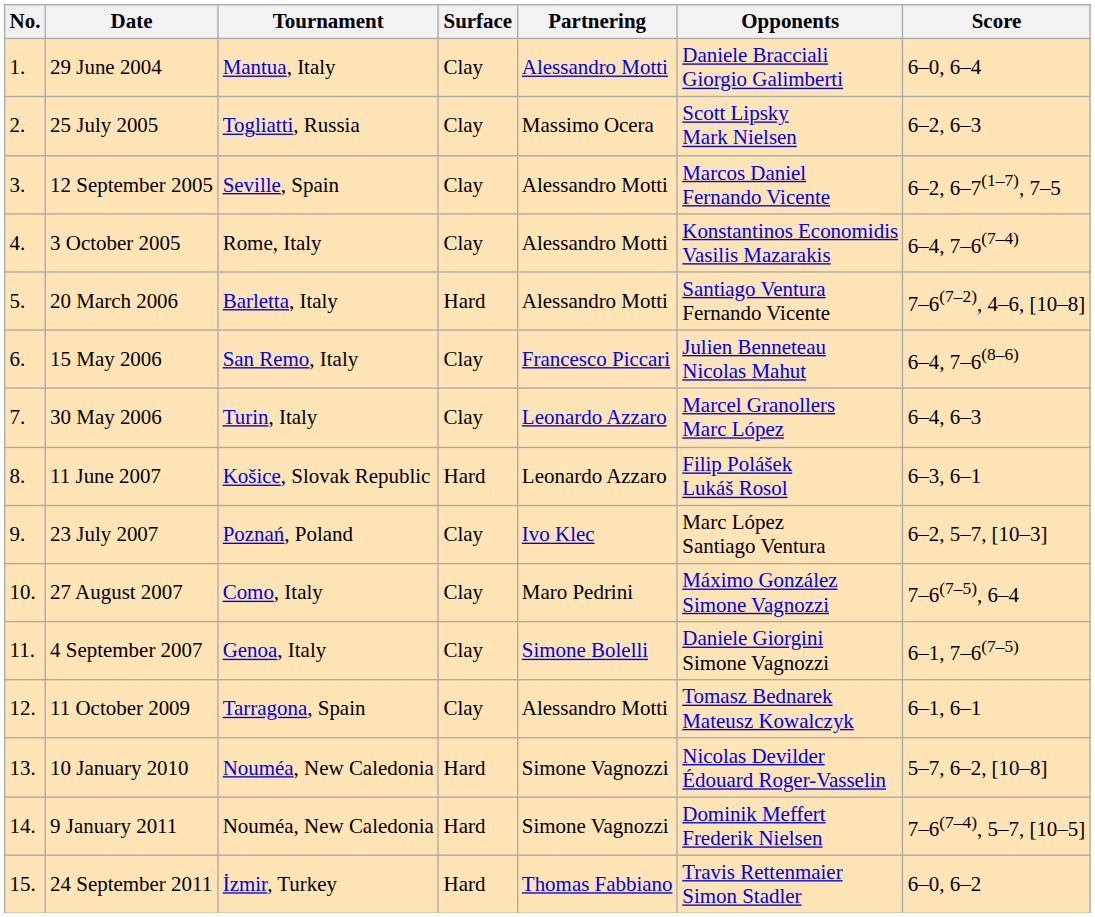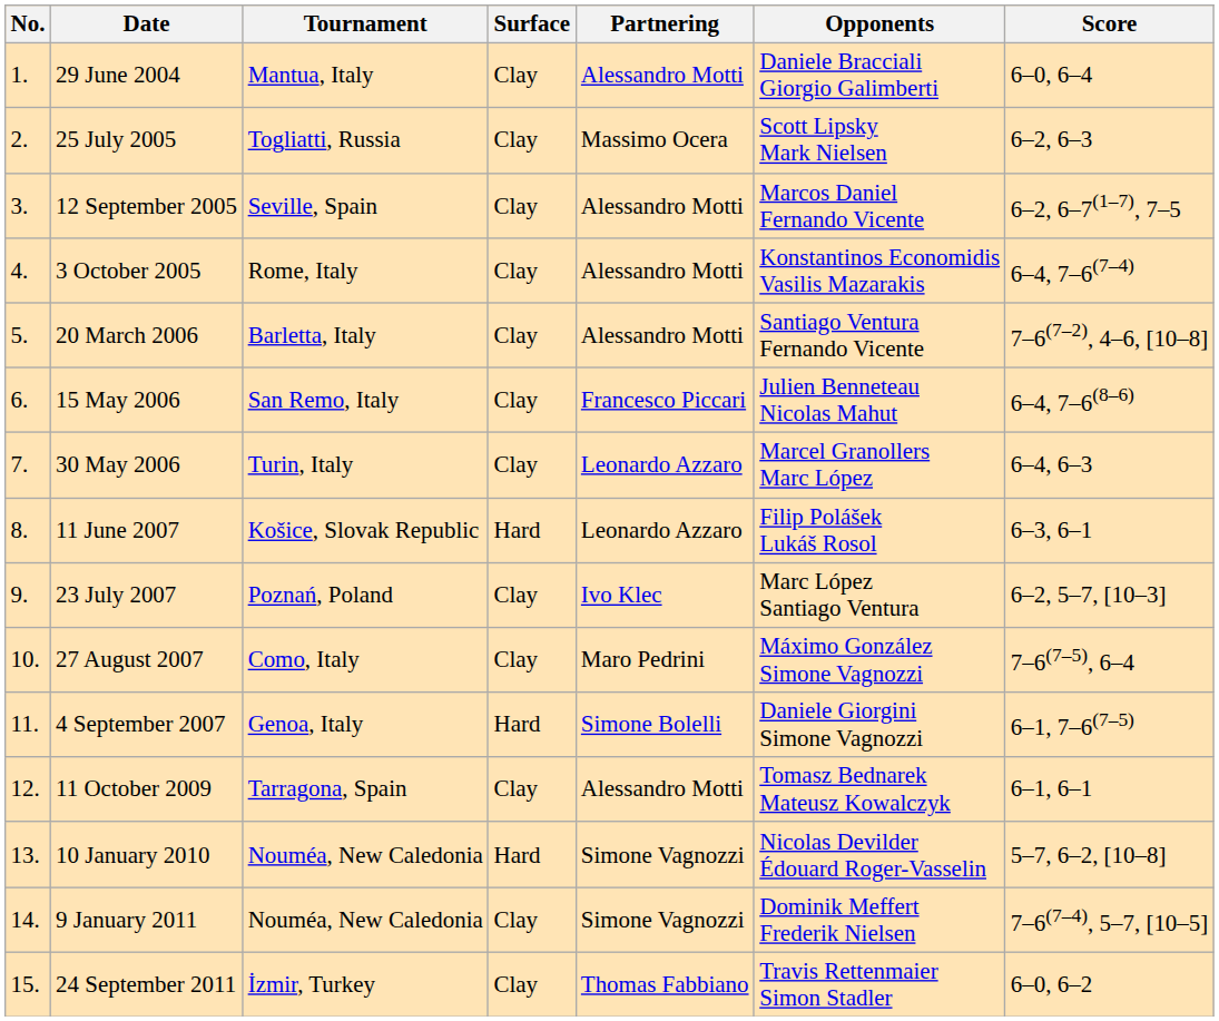20 March 2006 | Surface: Hard -> Clay
4 September 2007 | Surface: Clay -> Hard
9 January 2011 | Surface: Hard -> Clay
24 September 2011 | Surface: Hard -> Clay
